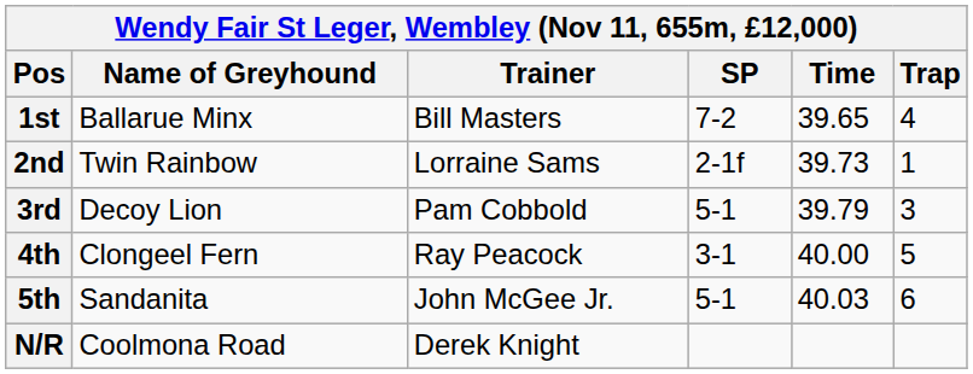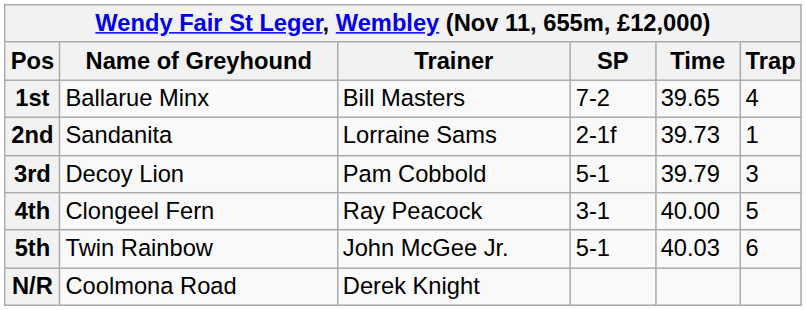2nd | Name of Greyhound: Twin Rainbow -> Sandanita
5th | Name of Greyhound: Sandanita -> Twin Rainbow
